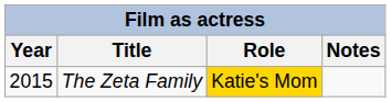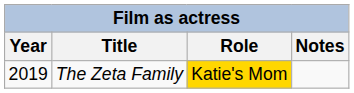The Zeta Family | Year: 2015 -> 2019
